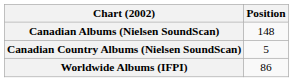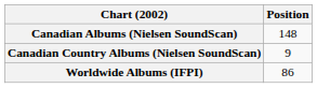Canadian Country Albums (Nielsen SoundScan) | Position: 5 -> 9
